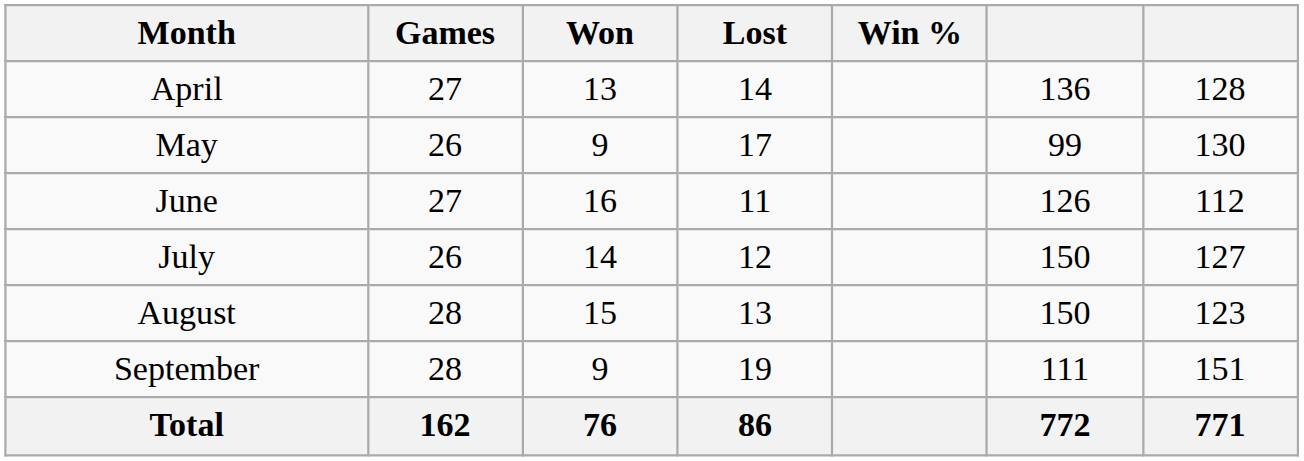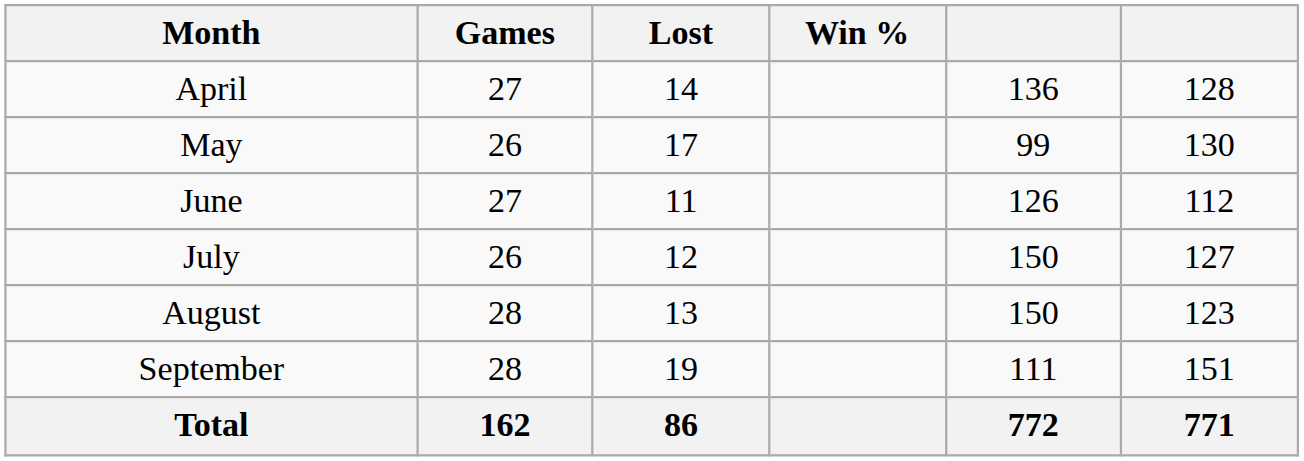- column: Won | 13 | 9 | 16 | 14 | 15 | 9 | 76
